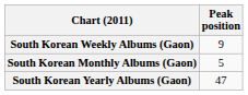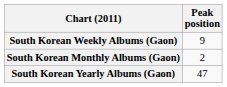South Korean Monthly Albums (Gaon) | Peak position: 5 -> 2
